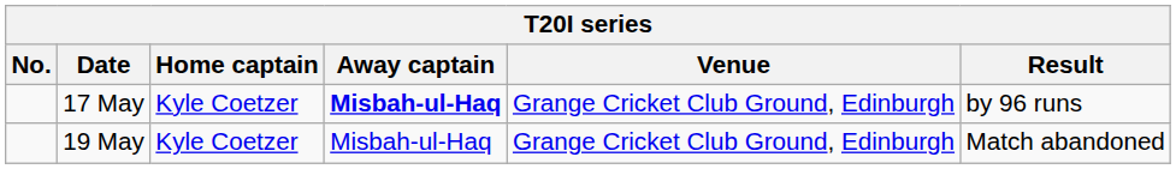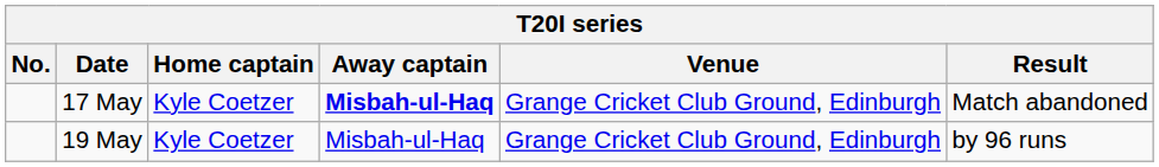17 May | Result: by 96 runs -> Match abandoned
19 May | Result: Match abandoned -> by 96 runs
